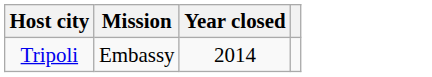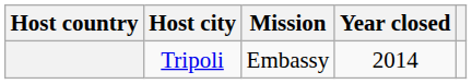+ column: Host country
